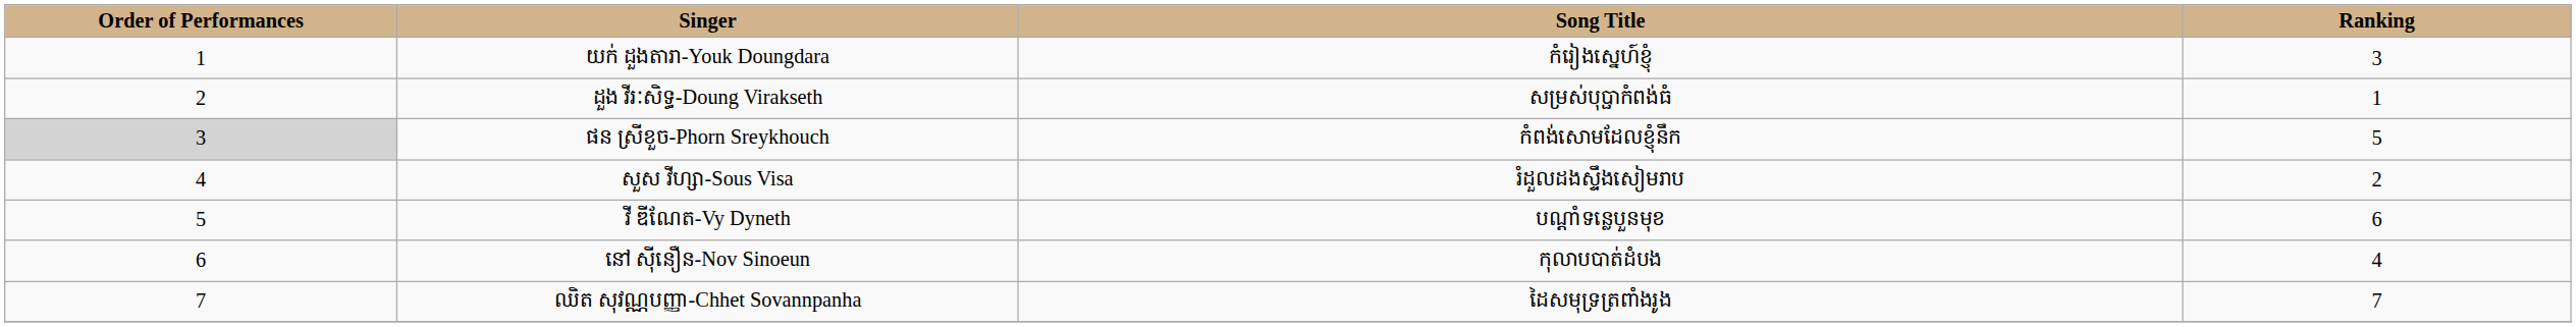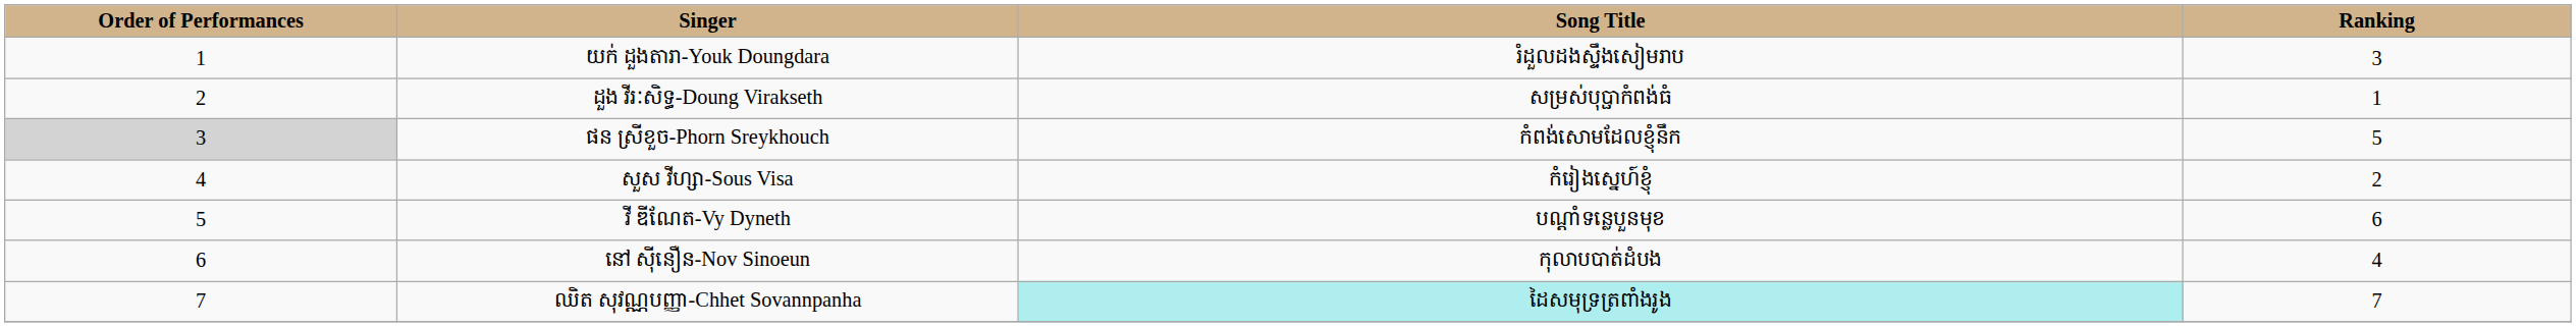យក់ ដួងតារា-Youk Doungdara | Song Title: កំរៀងស្នេហ៍ខ្ញុំ -> រំដួលដងស្ទឹងសៀមរាប
សួស វីហ្សា-Sous Visa | Song Title: រំដួលដងស្ទឹងសៀមរាប -> កំរៀងស្នេហ៍ខ្ញុំ
ឈិត សុវណ្ណបញ្ញា-Chhet Sovannpanha | Song Title: no background -> paleturquoise background
